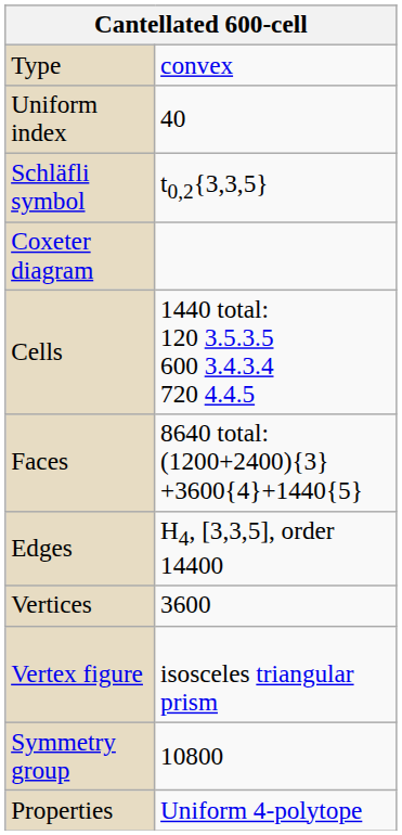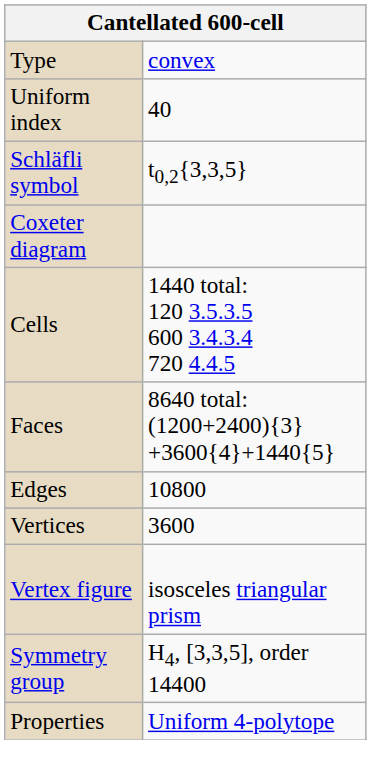Edges | column 2: H4, [3,3,5], order 14400 -> 10800
Symmetry group | column 2: 10800 -> H4, [3,3,5], order 14400
